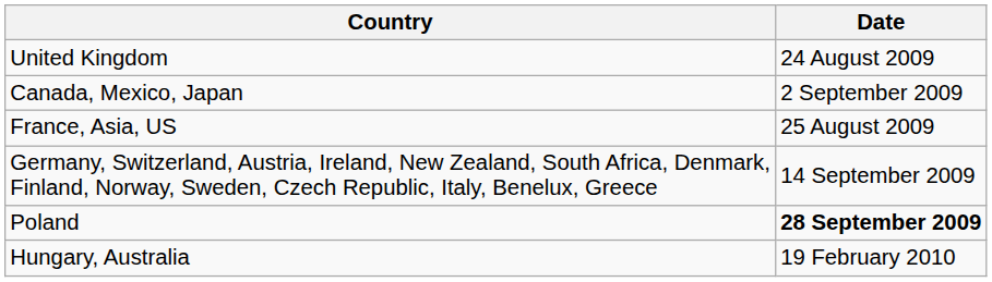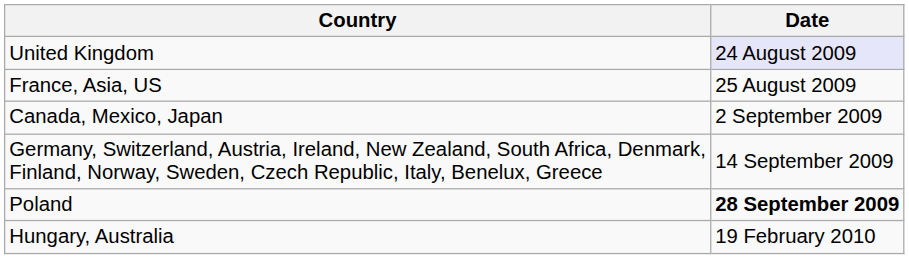United Kingdom | Date: no background -> lavender background
rows swapped: France, Asia, US <-> Canada, Mexico, Japan
